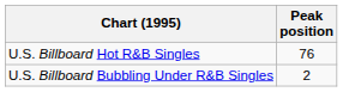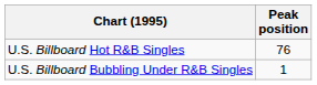U.S. Billboard Bubbling Under R&B Singles | Peak position: 2 -> 1
